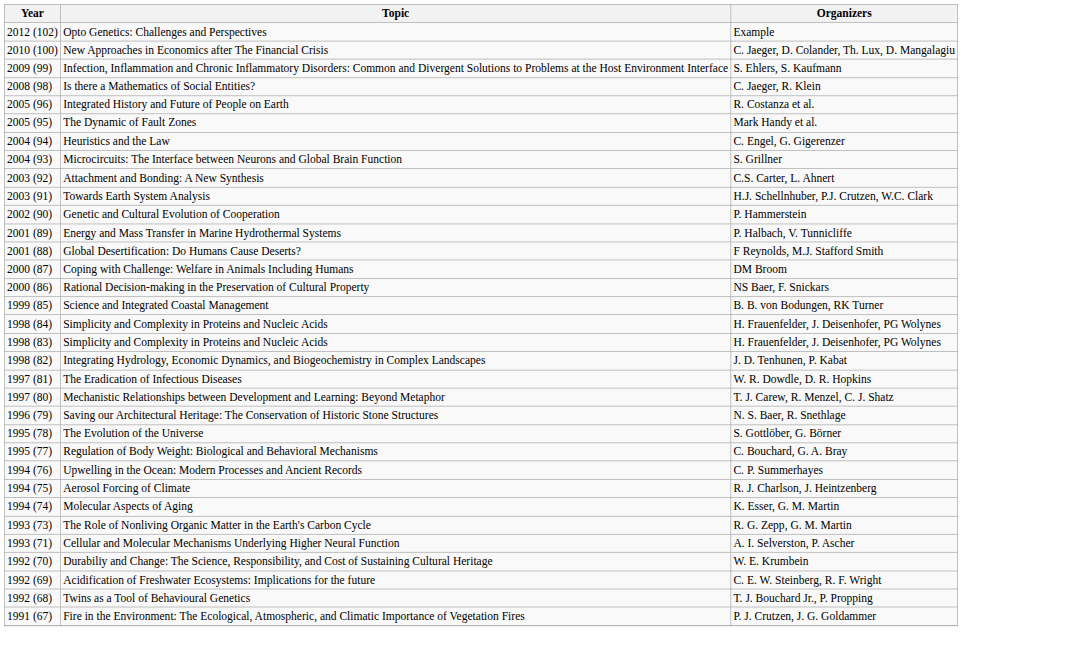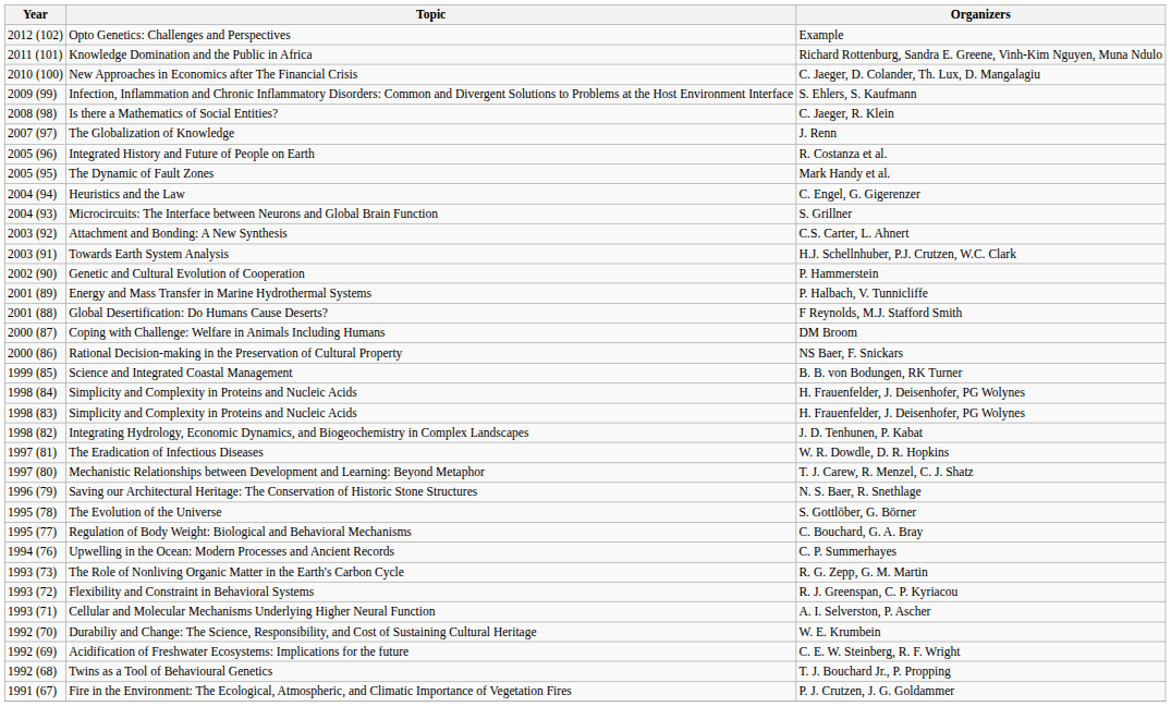+ row: 2011 (101) | Knowledge Domination and the Public in Africa | Richard Rottenburg, Sandra E. Greene, Vinh-Kim Nguyen, Muna Ndulo
+ row: 2007 (97) | The Globalization of Knowledge | J. Renn
- row: 1994 (75) | Aerosol Forcing of Climate | R. J. Charlson, J. Heintzenberg
- row: 1994 (74) | Molecular Aspects of Aging | K. Esser, G. M. Martin
+ row: 1993 (72) | Flexibility and Constraint in Behavioral Systems | R. J. Greenspan, C. P. Kyriacou
